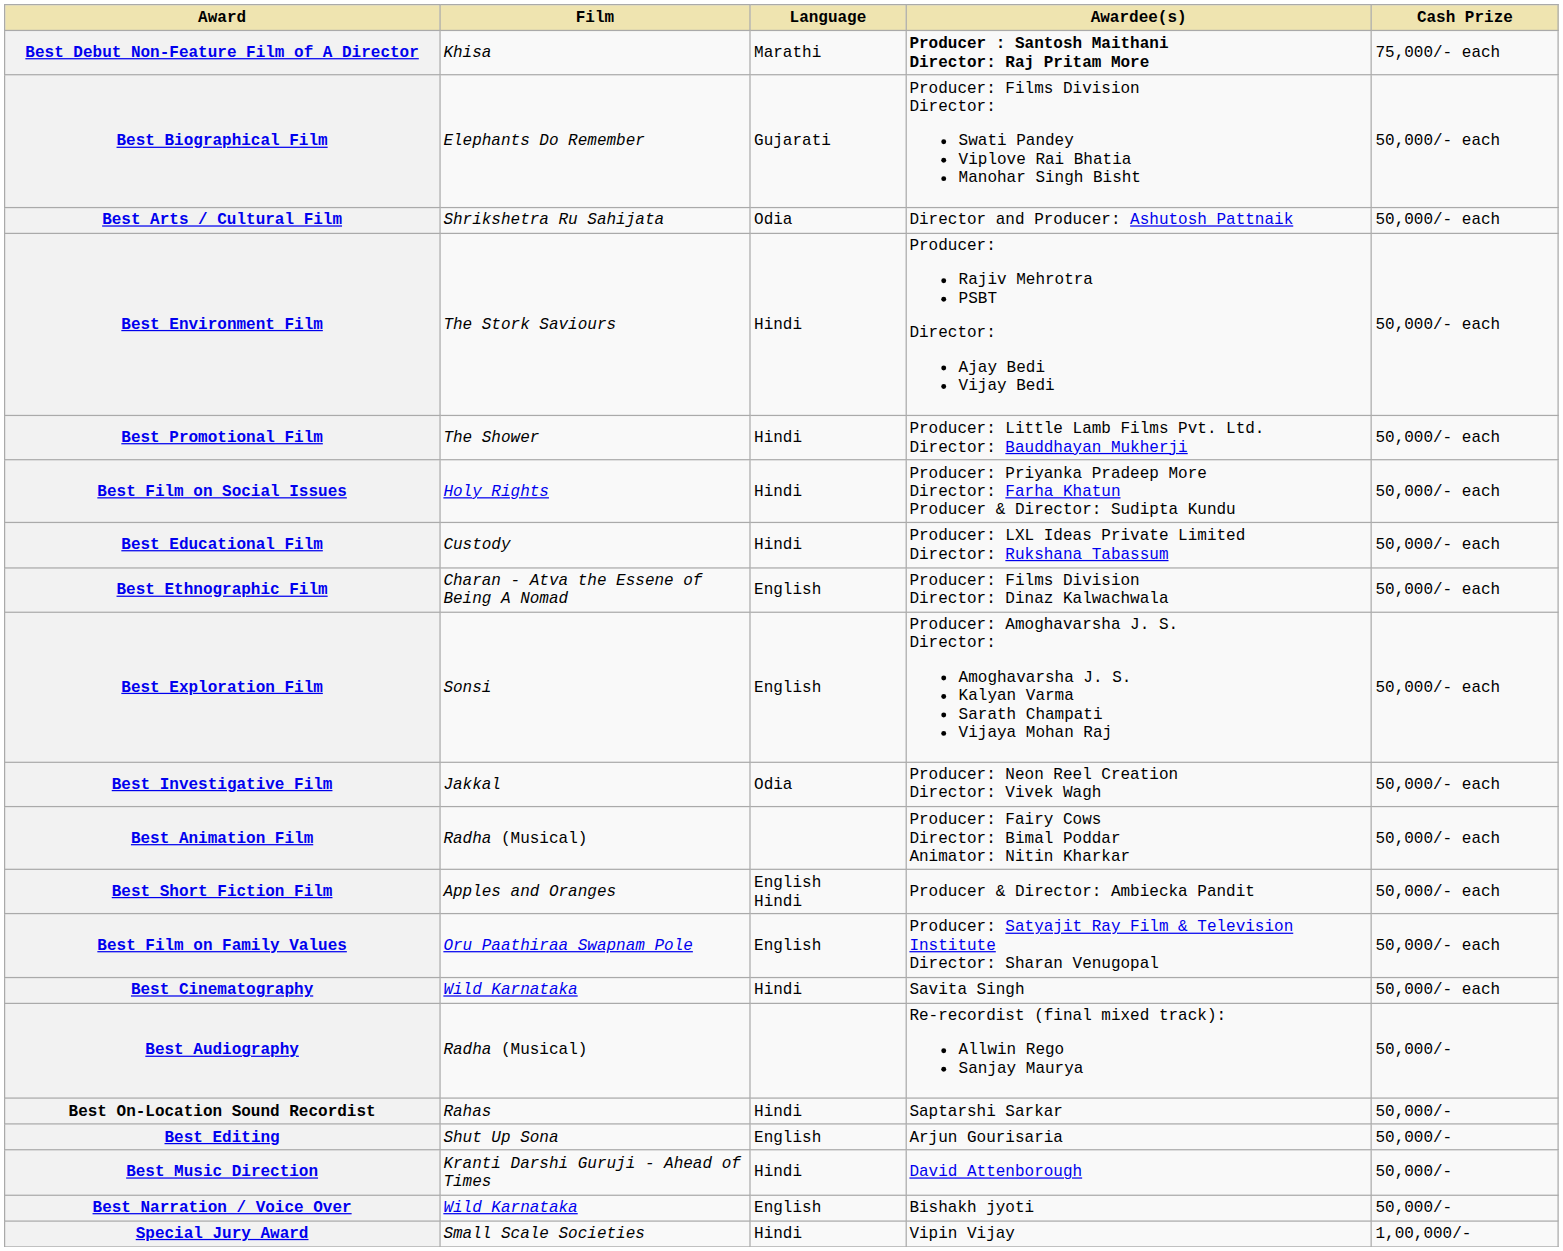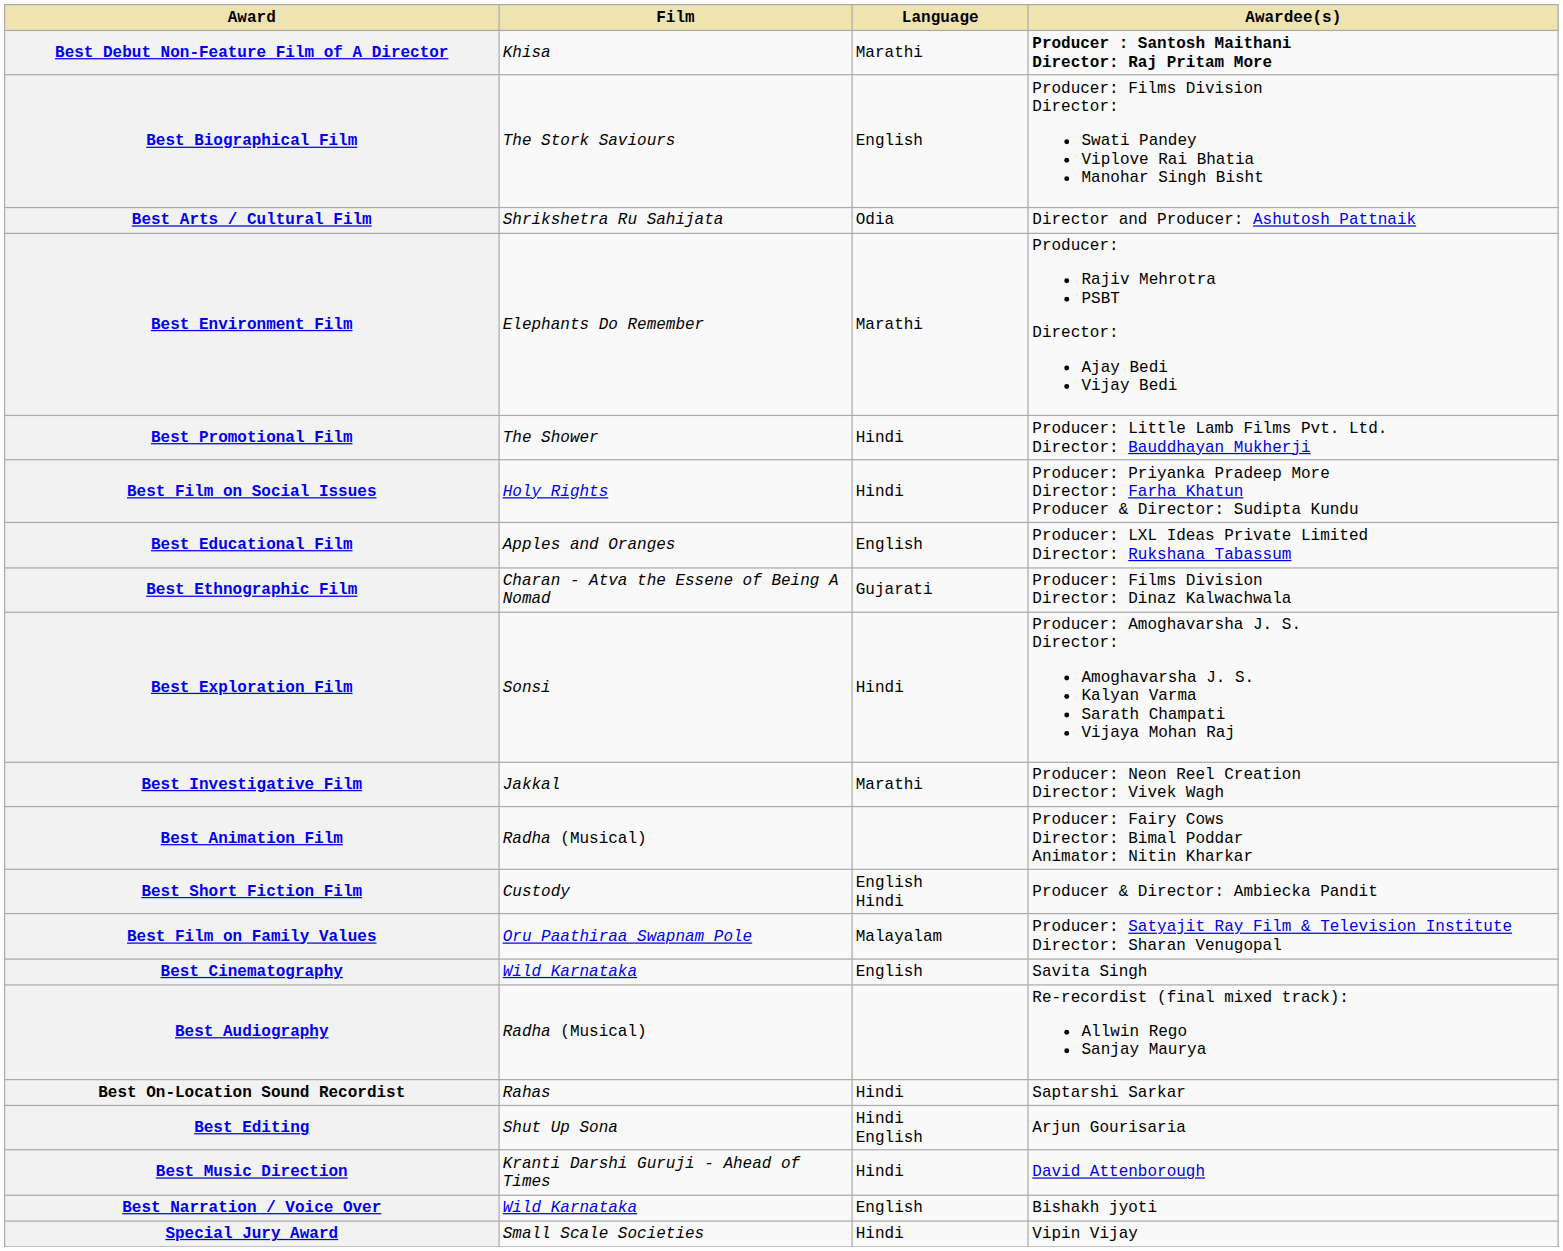- column: Cash Prize | 75,000/- each | 50,000/- each | 50,000/- each | 50,000/- each | 50,000/- each | 50,000/- each | 50,000/- each | 50,000/- each | 50,000/- each | 50,000/- each | 50,000/- each | 50,000/- each | 50,000/- each | 50,000/- each | 50,000/- | 50,000/- | 50,000/- | 50,000/- | 50,000/- | 1,00,000/-
Best Biographical Film | Film: Elephants Do Remember -> The Stork Saviours
Best Biographical Film | Language: Gujarati -> English
Best Environment Film | Film: The Stork Saviours -> Elephants Do Remember
Best Environment Film | Language: Hindi -> Marathi
Best Educational Film | Film: Custody -> Apples and Oranges
Best Educational Film | Language: Hindi -> English
Best Ethnographic Film | Language: English -> Gujarati
Best Exploration Film | Language: English -> Hindi
Best Investigative Film | Language: Odia -> Marathi
Best Short Fiction Film | Film: Apples and Oranges -> Custody
Best Film on Family Values | Language: English -> Malayalam
Best Cinematography | Language: Hindi -> English
Best Editing | Language: English -> Hindi English
